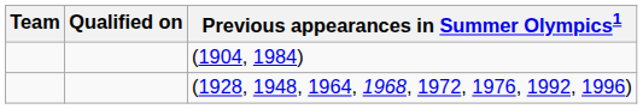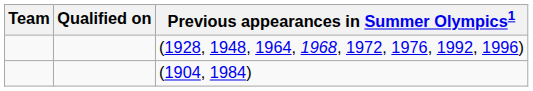rows swapped: (1904, 1984) <-> (1928, 1948, 1964, 1968, 1972, 1976, 1992, 1996)
